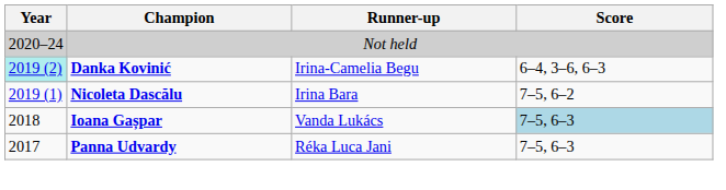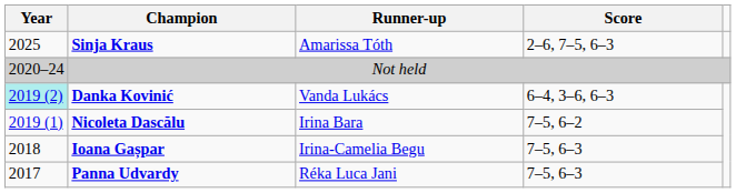+ row: 2025 | Sinja Kraus | Amarissa Tóth | 2–6, 7–5, 6–3
Danka Kovinić | Runner-up: Irina-Camelia Begu -> Vanda Lukács
Ioana Gașpar | Runner-up: Vanda Lukács -> Irina-Camelia Begu
Ioana Gașpar | Score: lightblue background -> no background
